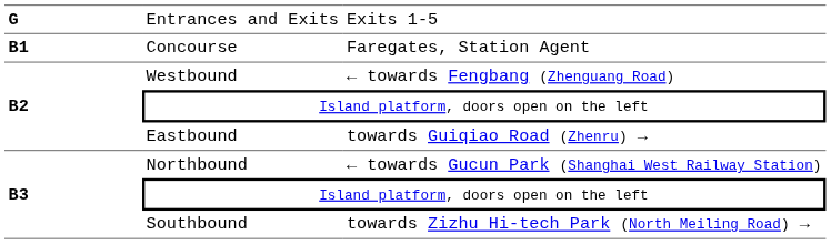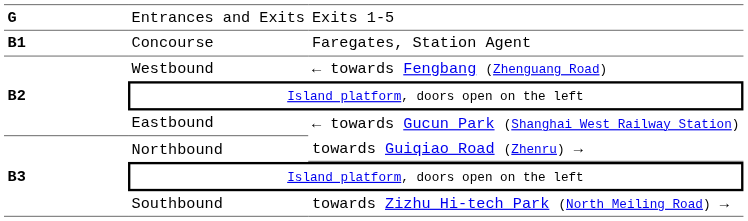Eastbound | column 3: towards Guiqiao Road (Zhenru) → -> ← towards Gucun Park (Shanghai West Railway Station)
Northbound | column 3: ← towards Gucun Park (Shanghai West Railway Station) -> towards Guiqiao Road (Zhenru) →
